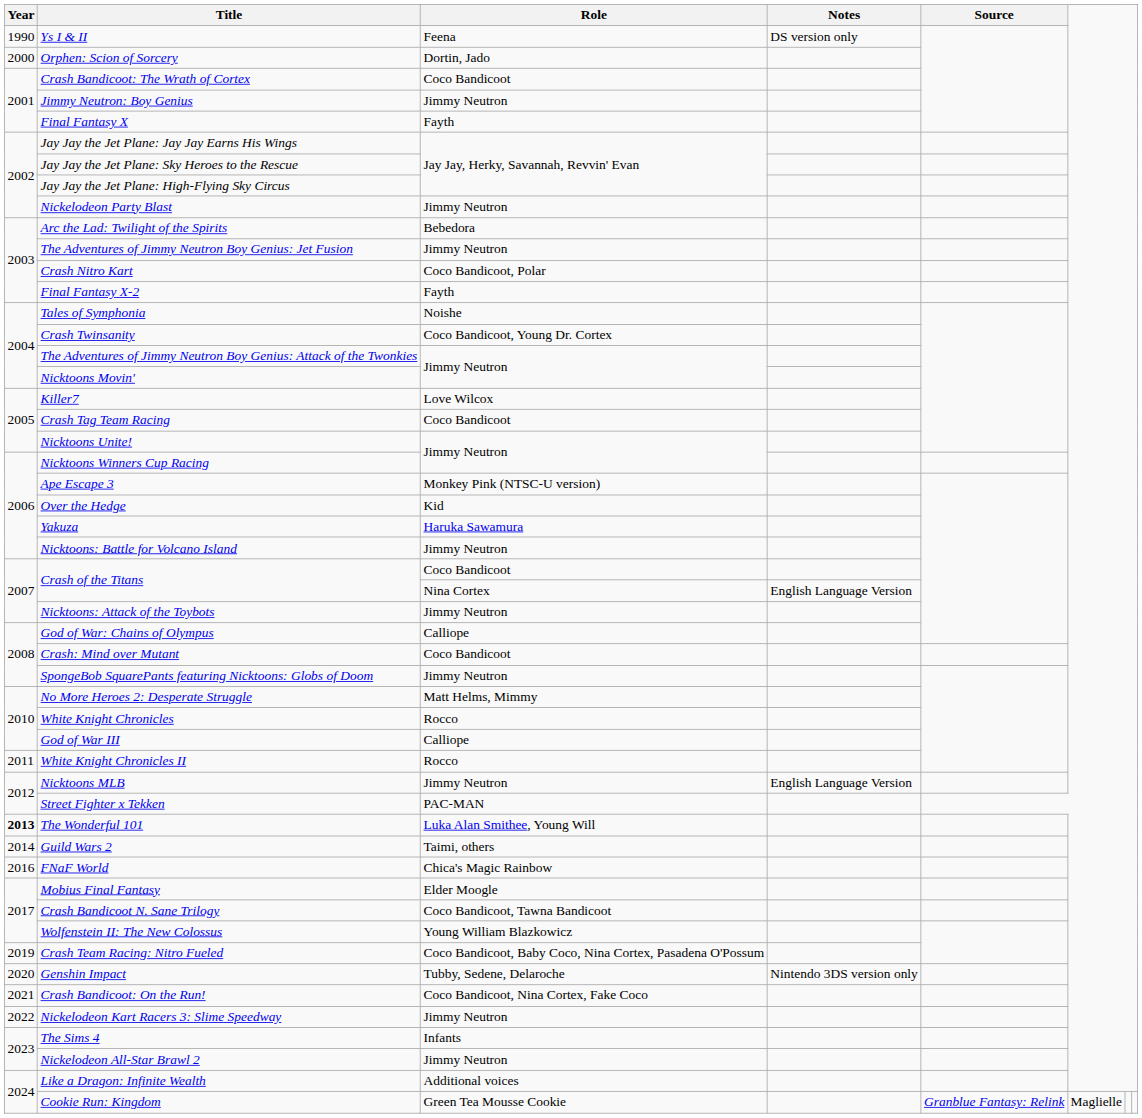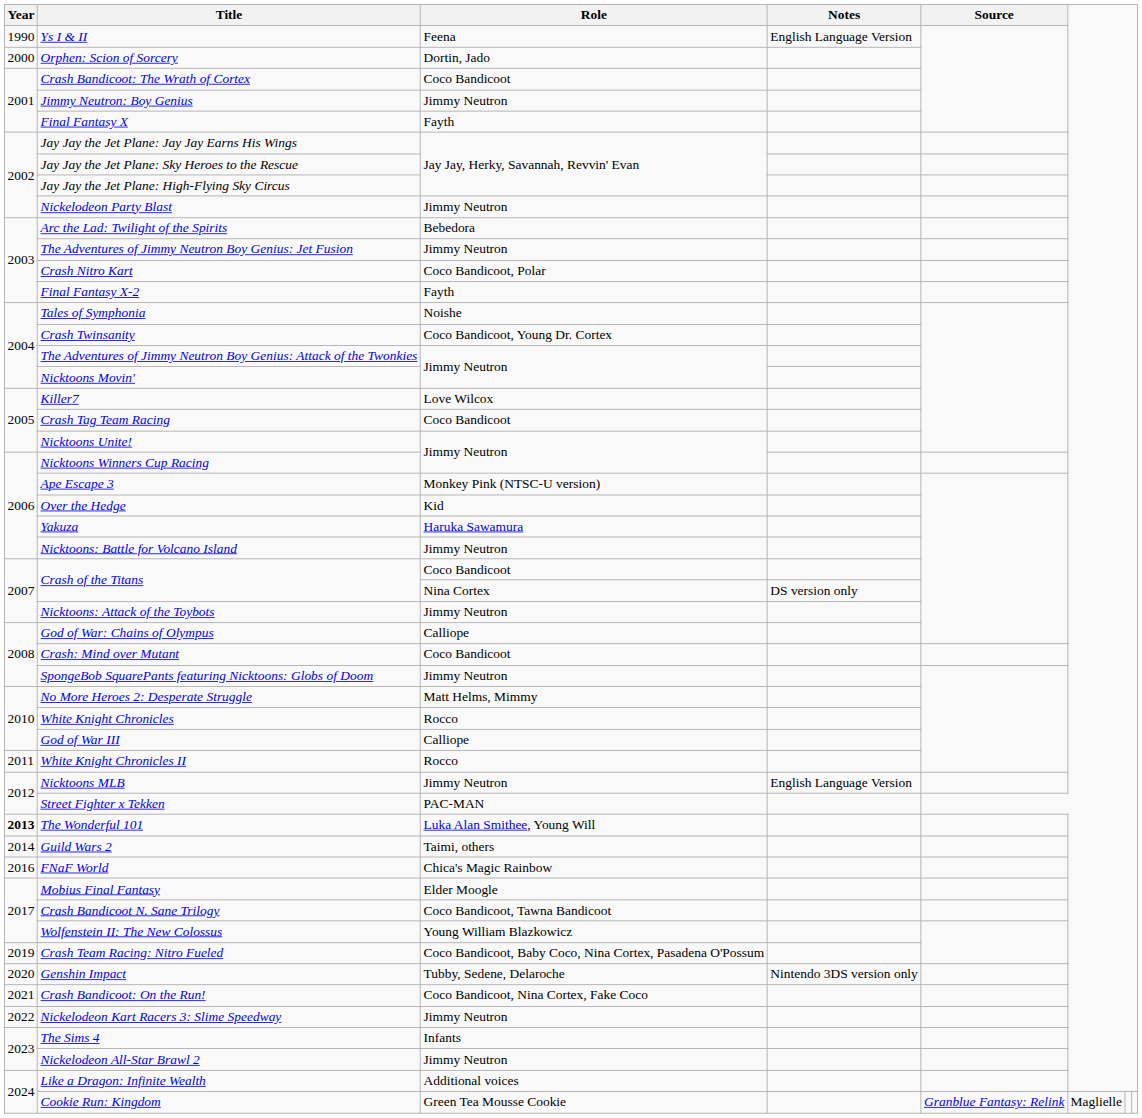Ys I & II | Notes: DS version only -> English Language Version
Crash of the Titans / Nina Cortex | Notes: English Language Version -> DS version only
